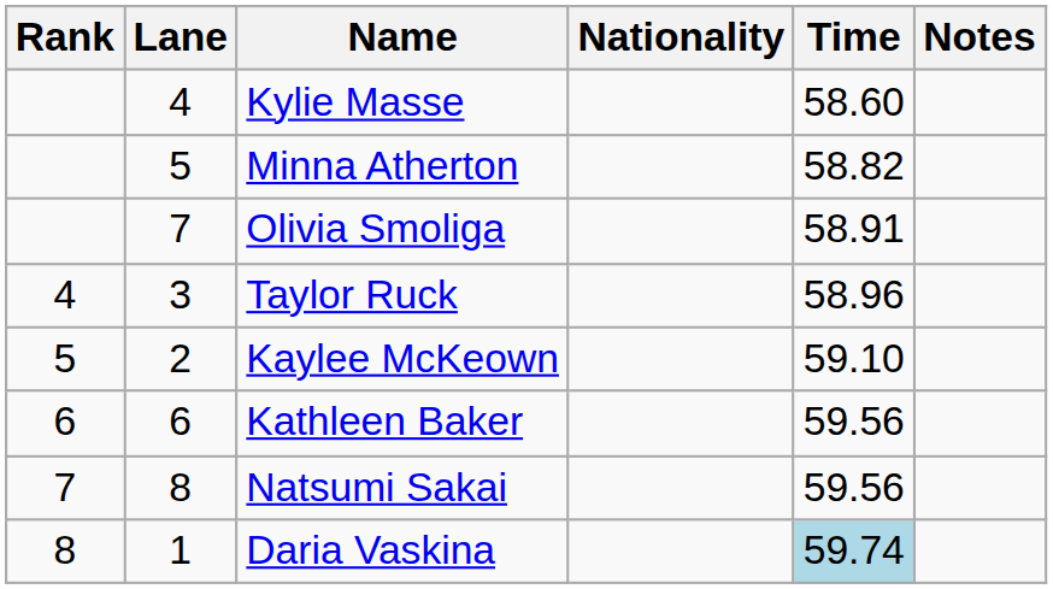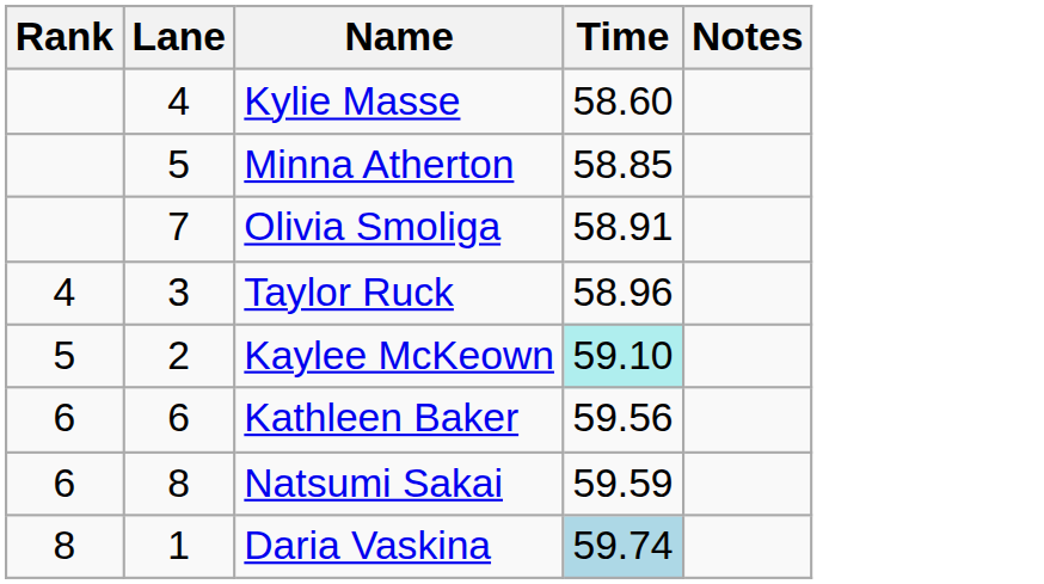- column: Nationality
Minna Atherton | Time: 58.82 -> 58.85
Kaylee McKeown | Time: no background -> paleturquoise background
Natsumi Sakai | Rank: 7 -> 6
Natsumi Sakai | Time: 59.56 -> 59.59
